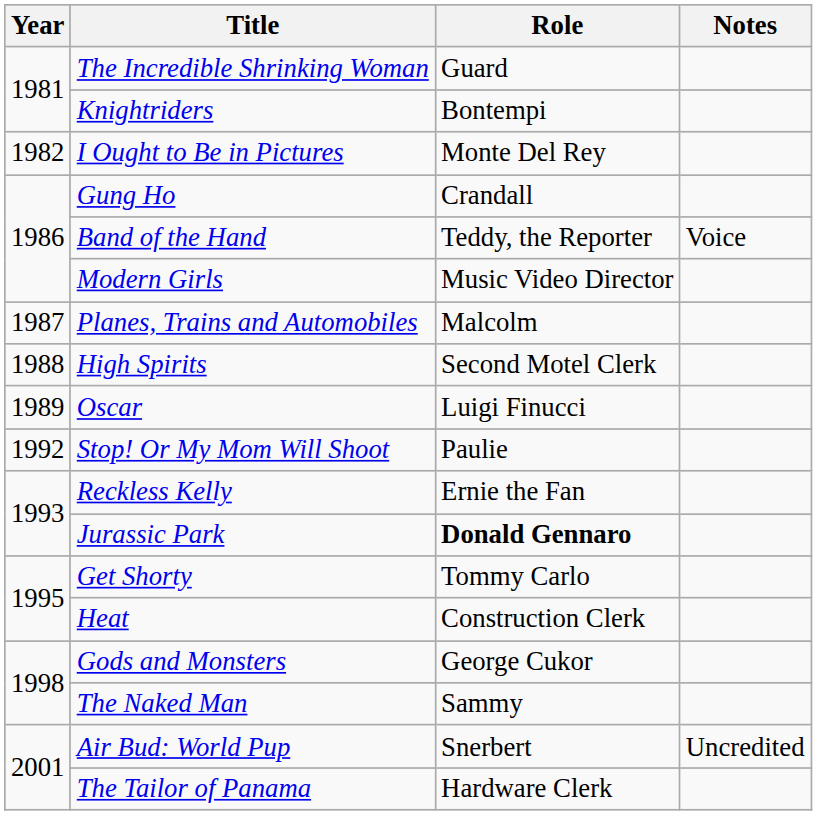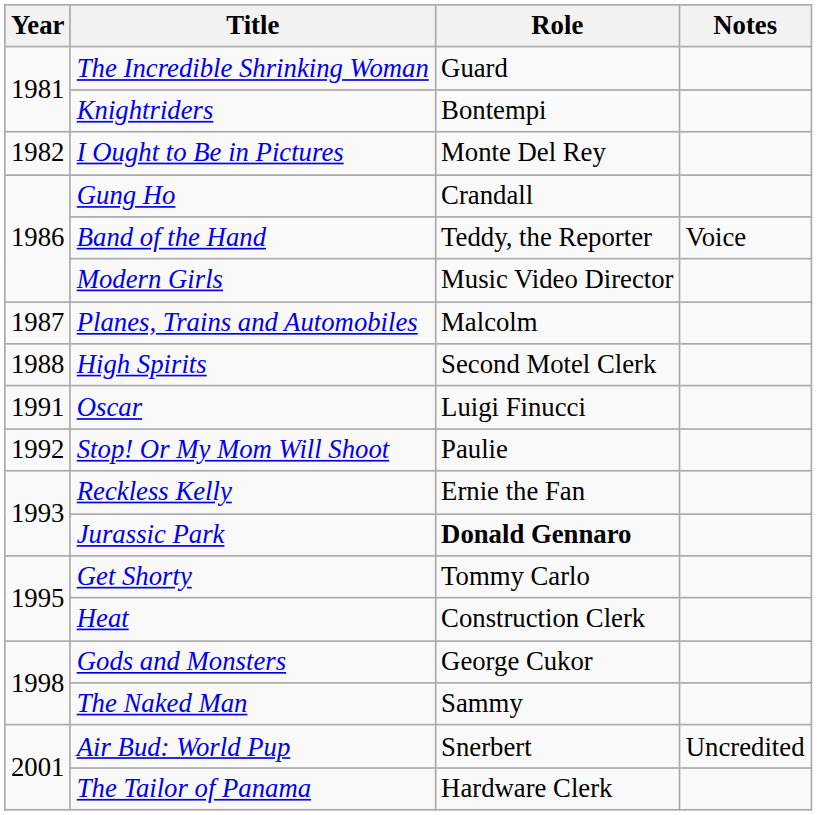Oscar | Year: 1989 -> 1991
